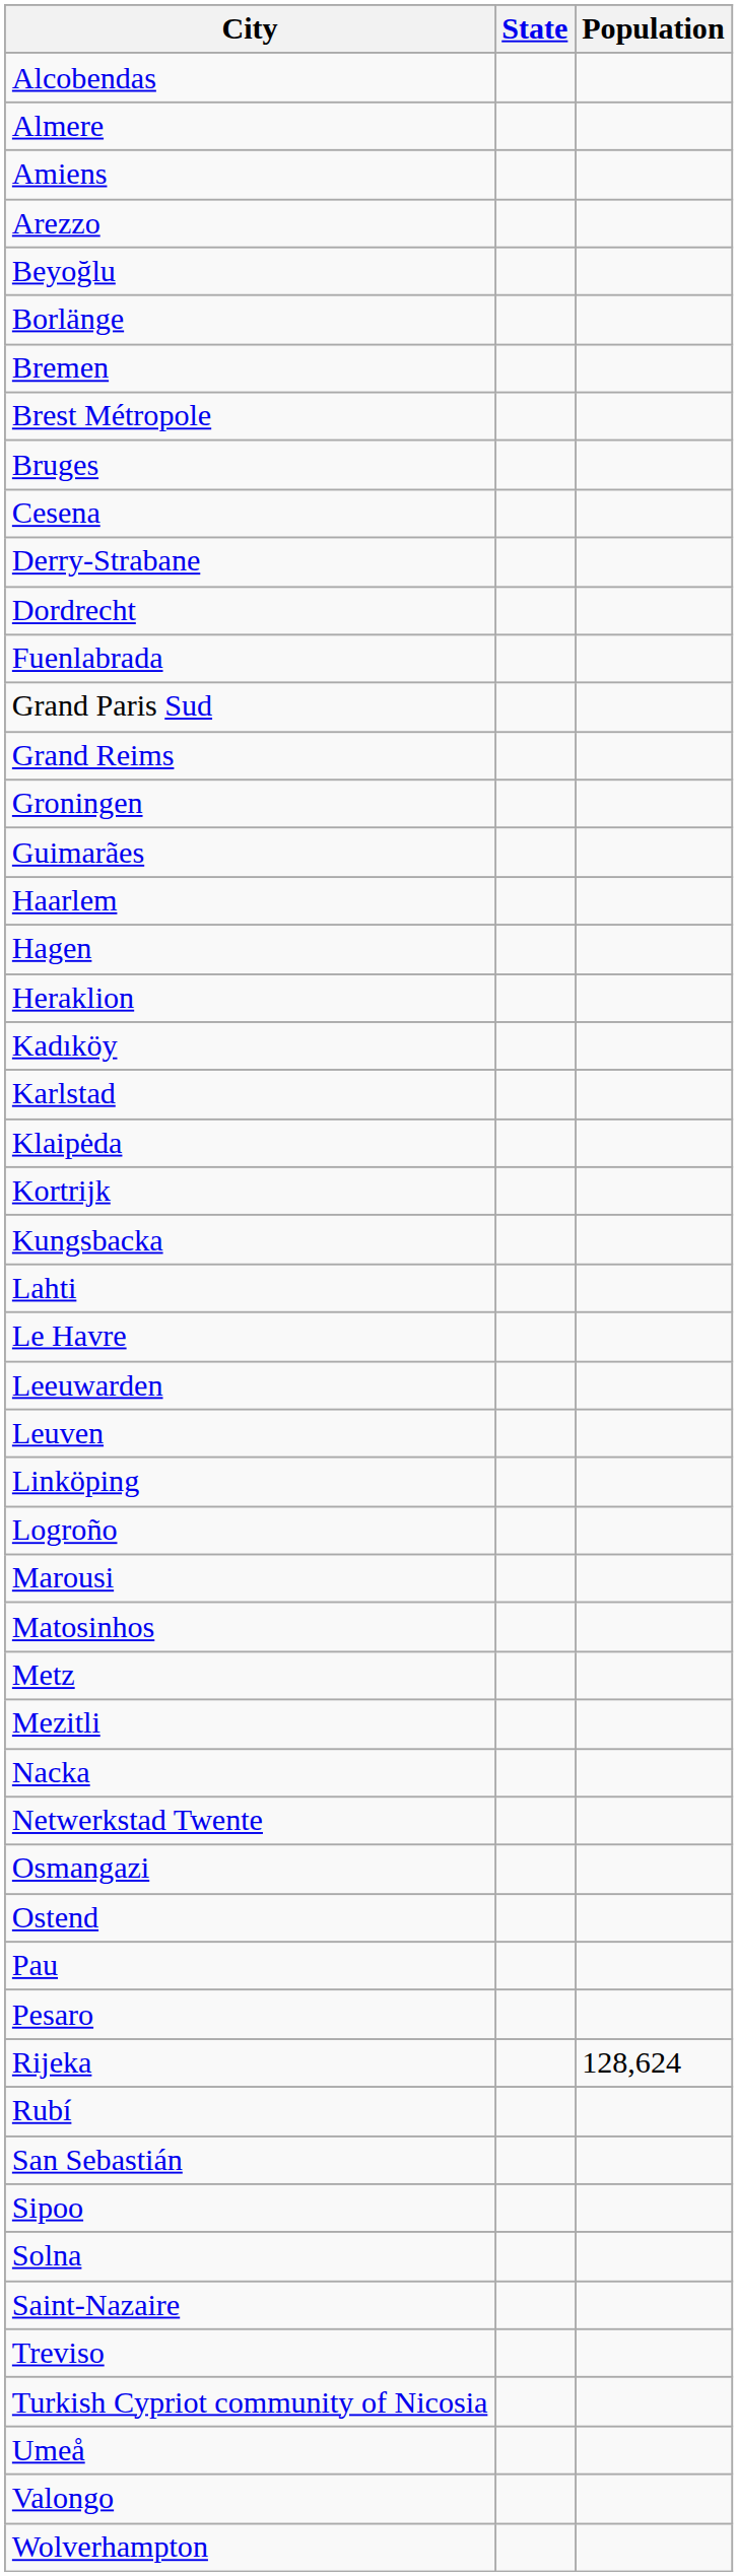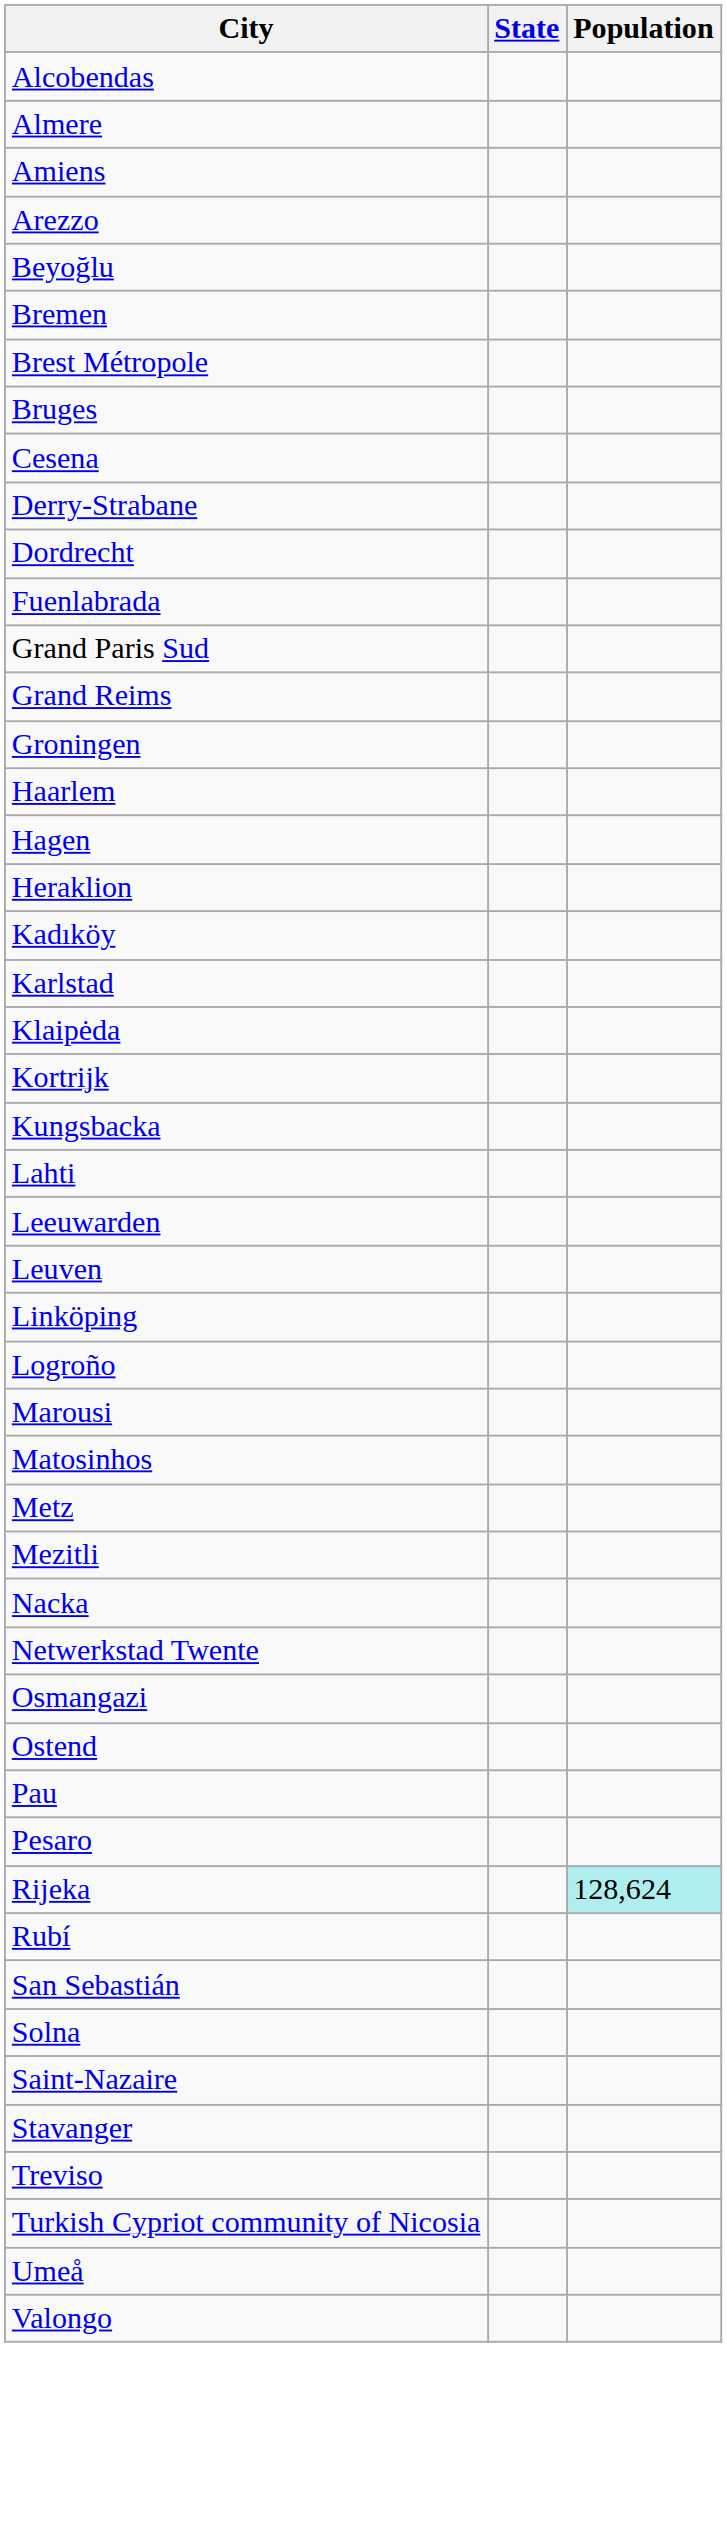- row: Borlänge
- row: Guimarães
- row: Le Havre
Rijeka | Population: no background -> paleturquoise background
- row: Sipoo
+ row: Stavanger
- row: Wolverhampton
